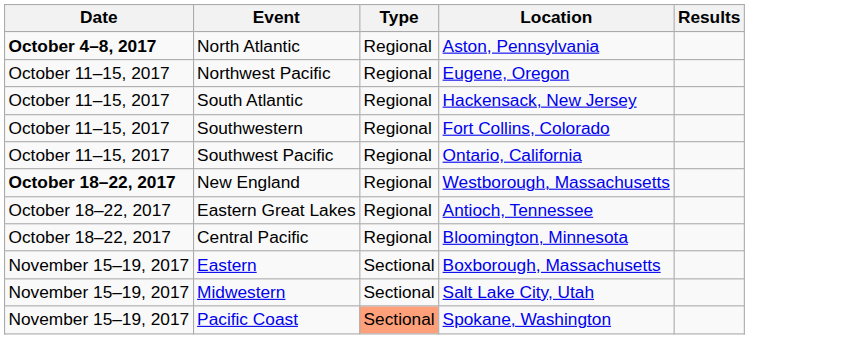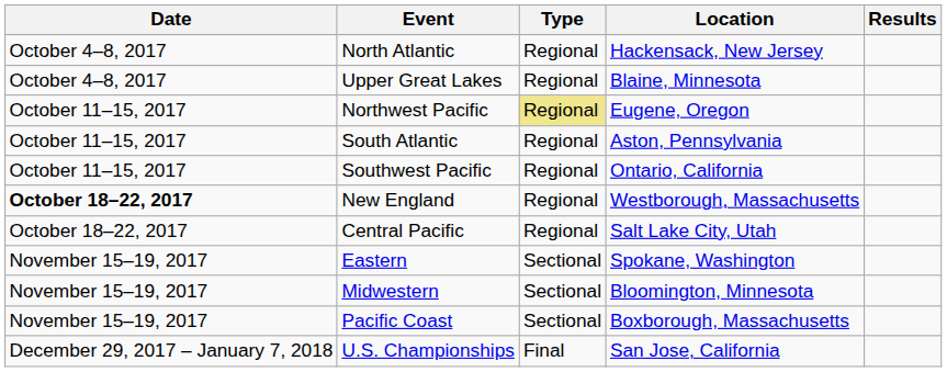North Atlantic | Date: bold -> normal
North Atlantic | Location: Aston, Pennsylvania -> Hackensack, New Jersey
+ row: October 4–8, 2017 | Upper Great Lakes | Regional | Blaine, Minnesota
Northwest Pacific | Type: no background -> khaki background
South Atlantic | Location: Hackensack, New Jersey -> Aston, Pennsylvania
- row: October 11–15, 2017 | Southwestern | Regional | Fort Collins, Colorado
- row: October 18–22, 2017 | Eastern Great Lakes | Regional | Antioch, Tennessee
Central Pacific | Location: Bloomington, Minnesota -> Salt Lake City, Utah
Eastern | Location: Boxborough, Massachusetts -> Spokane, Washington
Midwestern | Location: Salt Lake City, Utah -> Bloomington, Minnesota
Pacific Coast | Type: lightsalmon background -> no background
Pacific Coast | Location: Spokane, Washington -> Boxborough, Massachusetts
+ row: December 29, 2017 – January 7, 2018 | U.S. Championships | Final | San Jose, California
